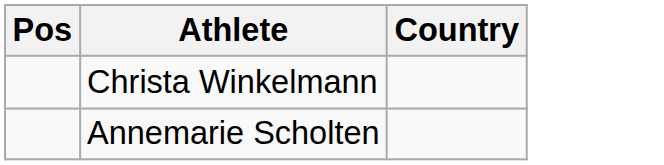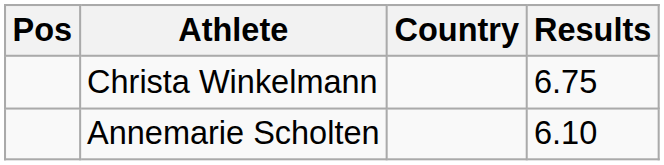+ column: Results | 6.75 | 6.10
